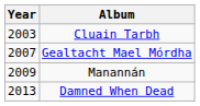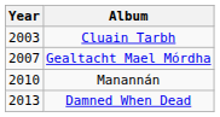Manannán | Year: 2009 -> 2010
